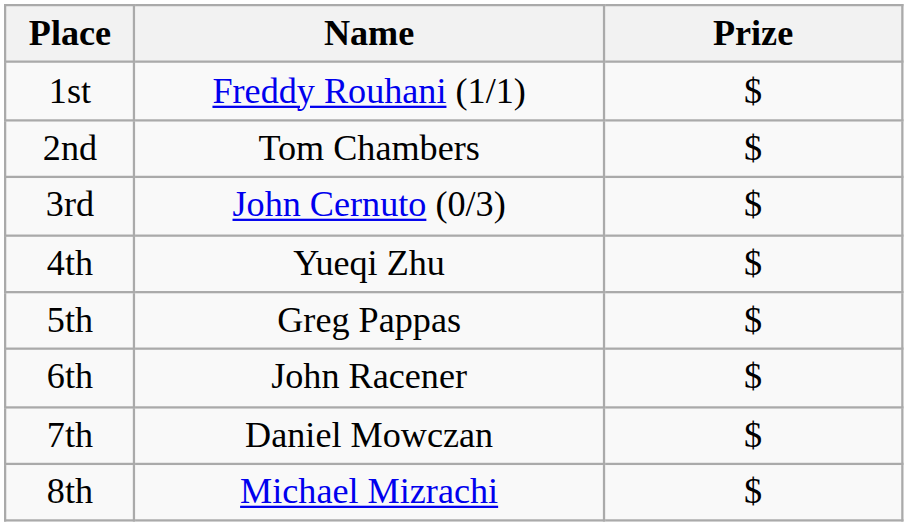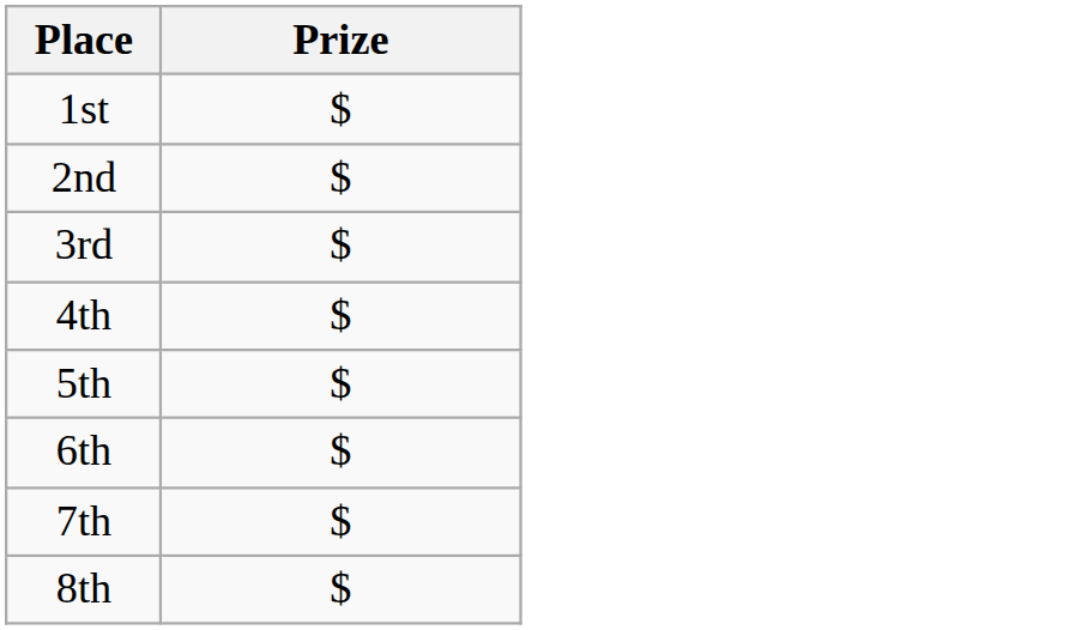- column: Name | Freddy Rouhani (1/1) | Tom Chambers | John Cernuto (0/3) | Yueqi Zhu | Greg Pappas | John Racener | Daniel Mowczan | Michael Mizrachi
